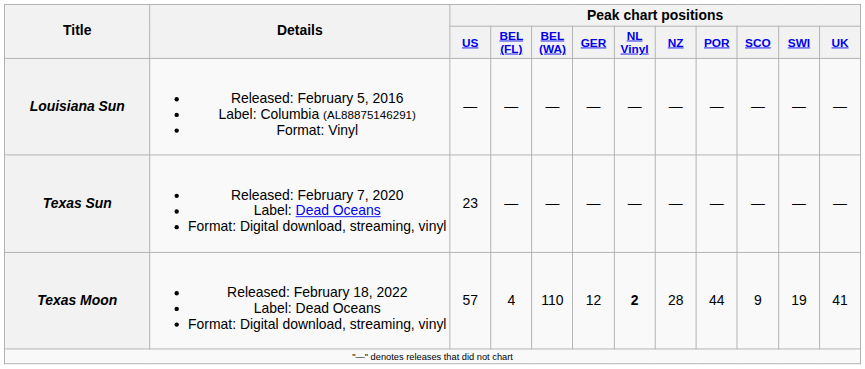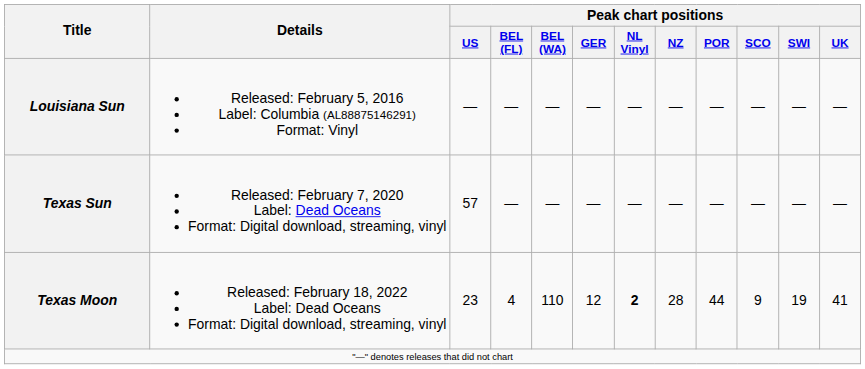Texas Sun | Peak chart positions / US: 23 -> 57
Texas Moon | Peak chart positions / US: 57 -> 23
